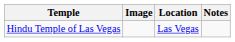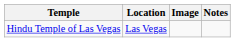columns swapped: Location <-> Image
